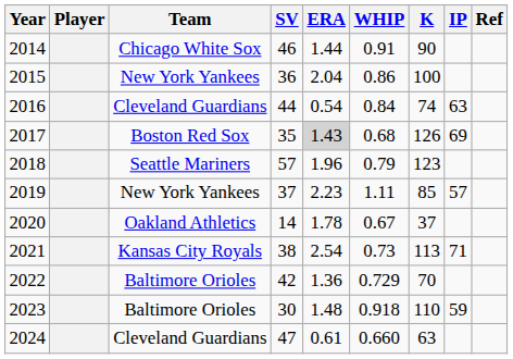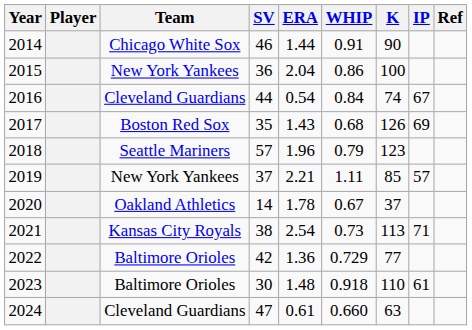2016 | IP: 63 -> 67
2017 | ERA: lightgrey background -> no background
2019 | ERA: 2.23 -> 2.21
2022 | K: 70 -> 77
2023 | IP: 59 -> 61
